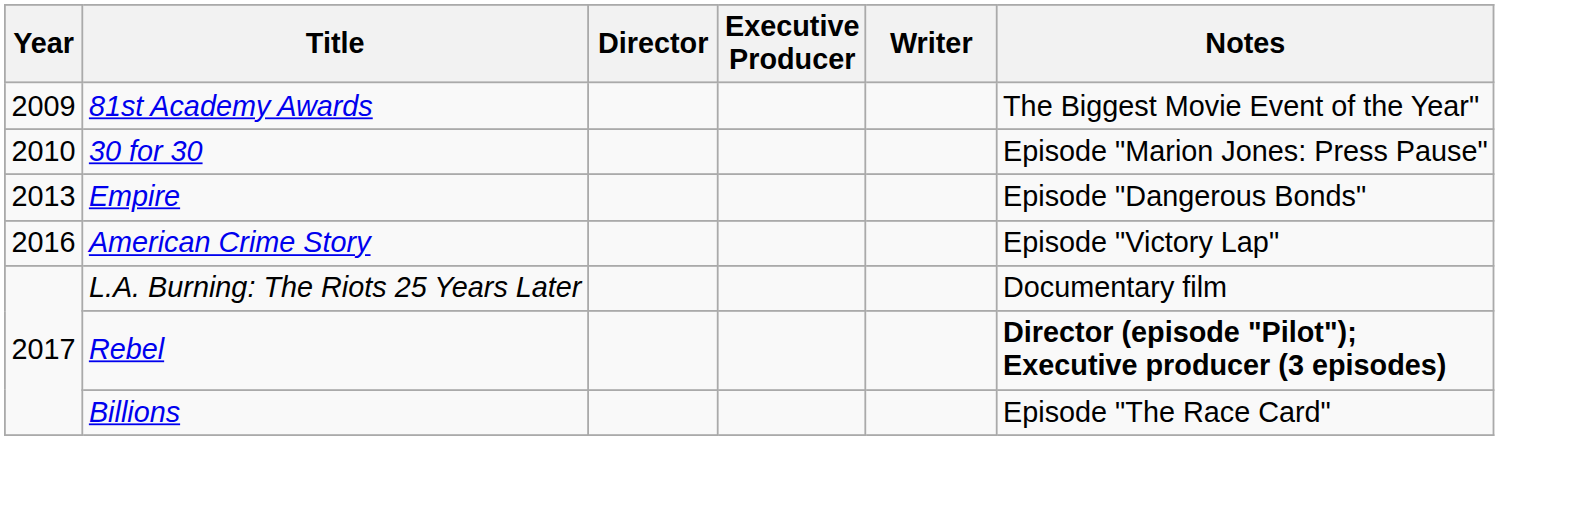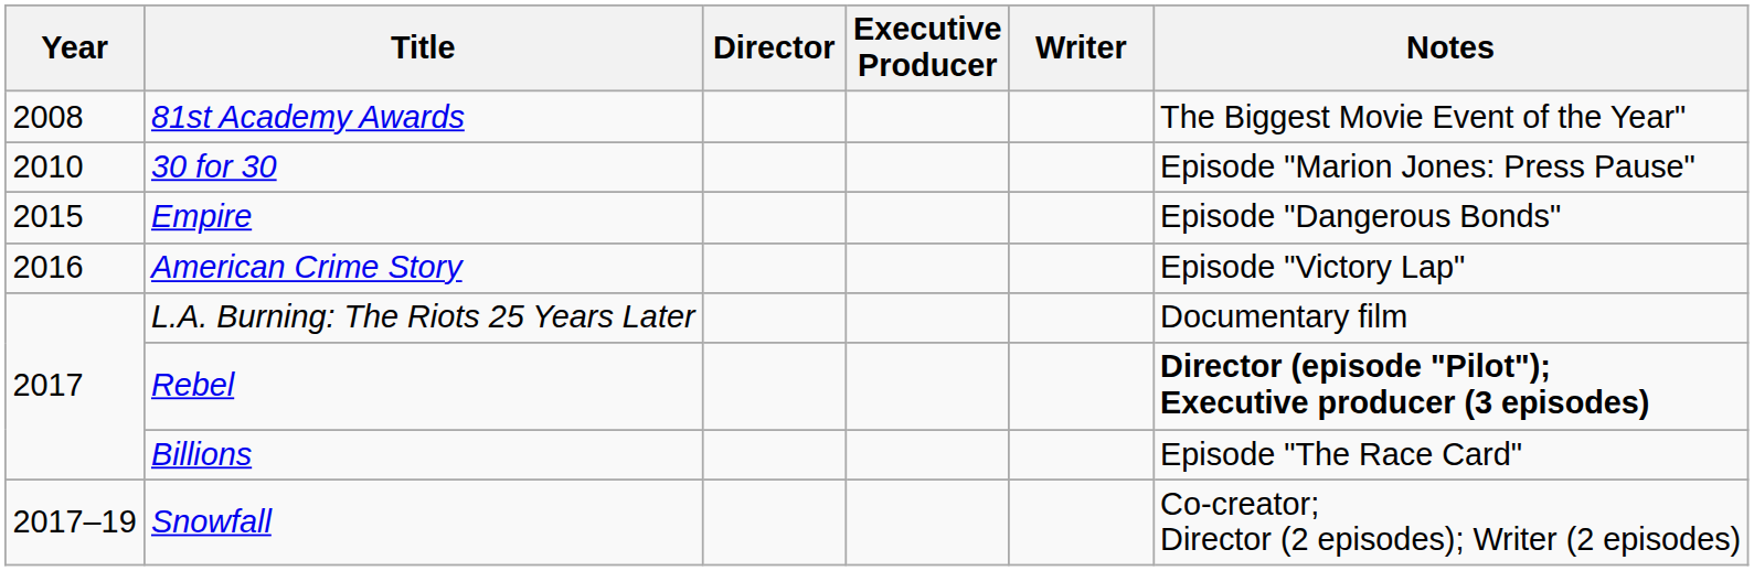81st Academy Awards | Year: 2009 -> 2008
Empire | Year: 2013 -> 2015
+ row: 2017–19 | Snowfall | Co-creator; Director (2 episodes); Writer (2 episodes)
